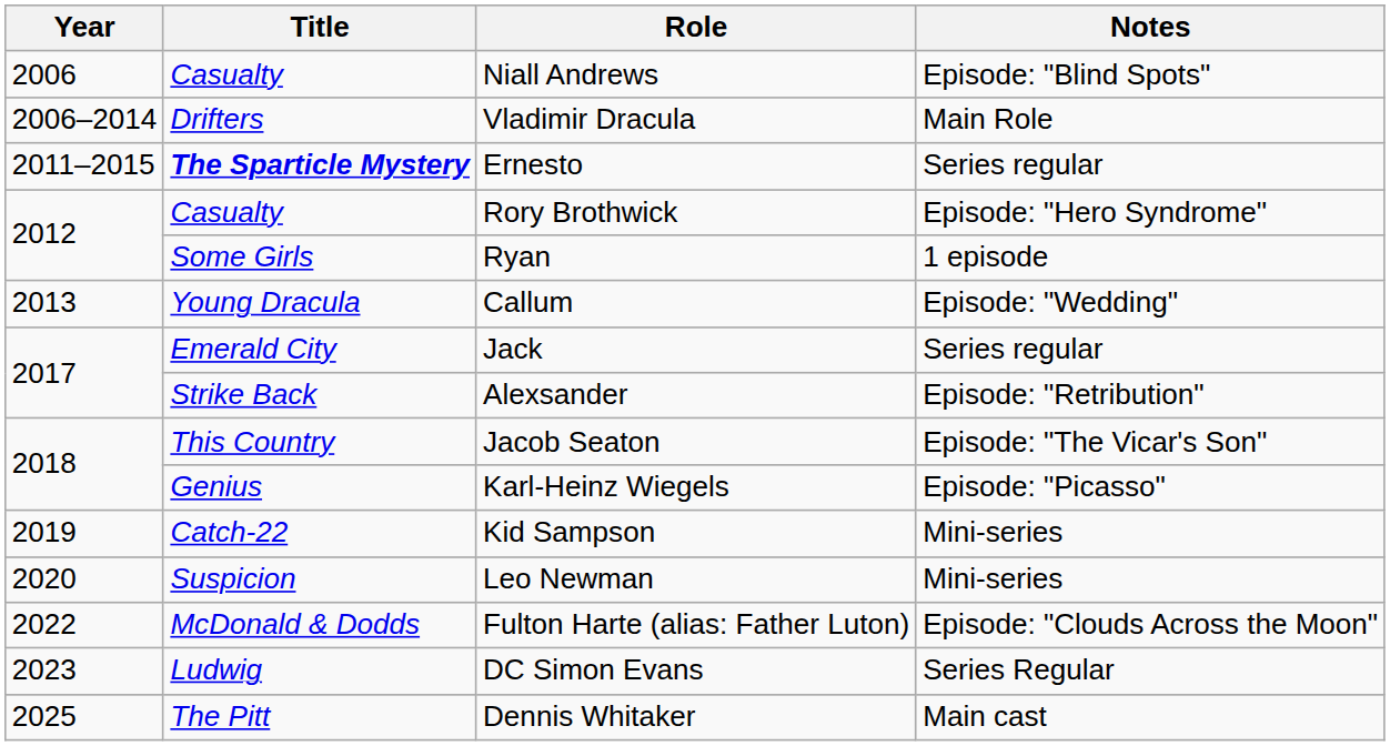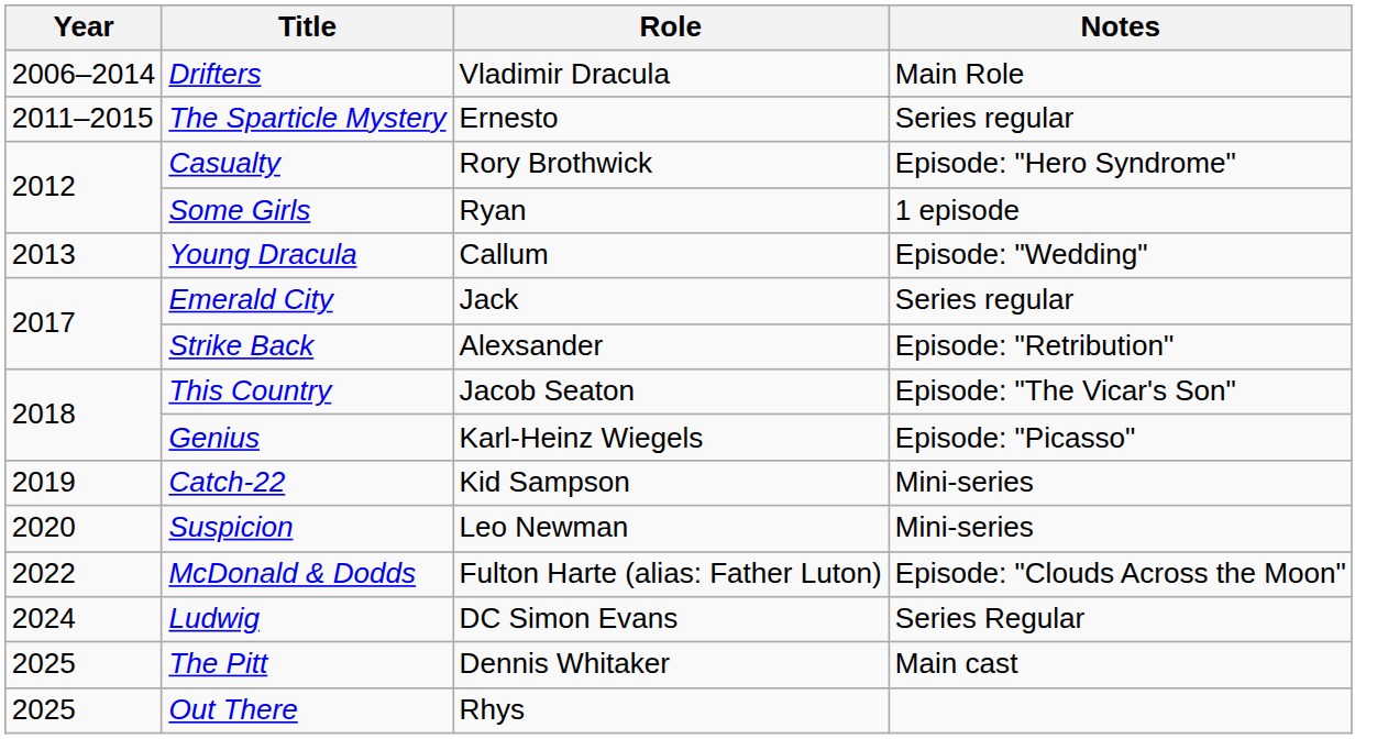- row: 2006 | Casualty | Niall Andrews | Episode: "Blind Spots"
Ernesto | Title: bold -> normal
DC Simon Evans | Year: 2023 -> 2024
+ row: 2025 | Out There | Rhys
